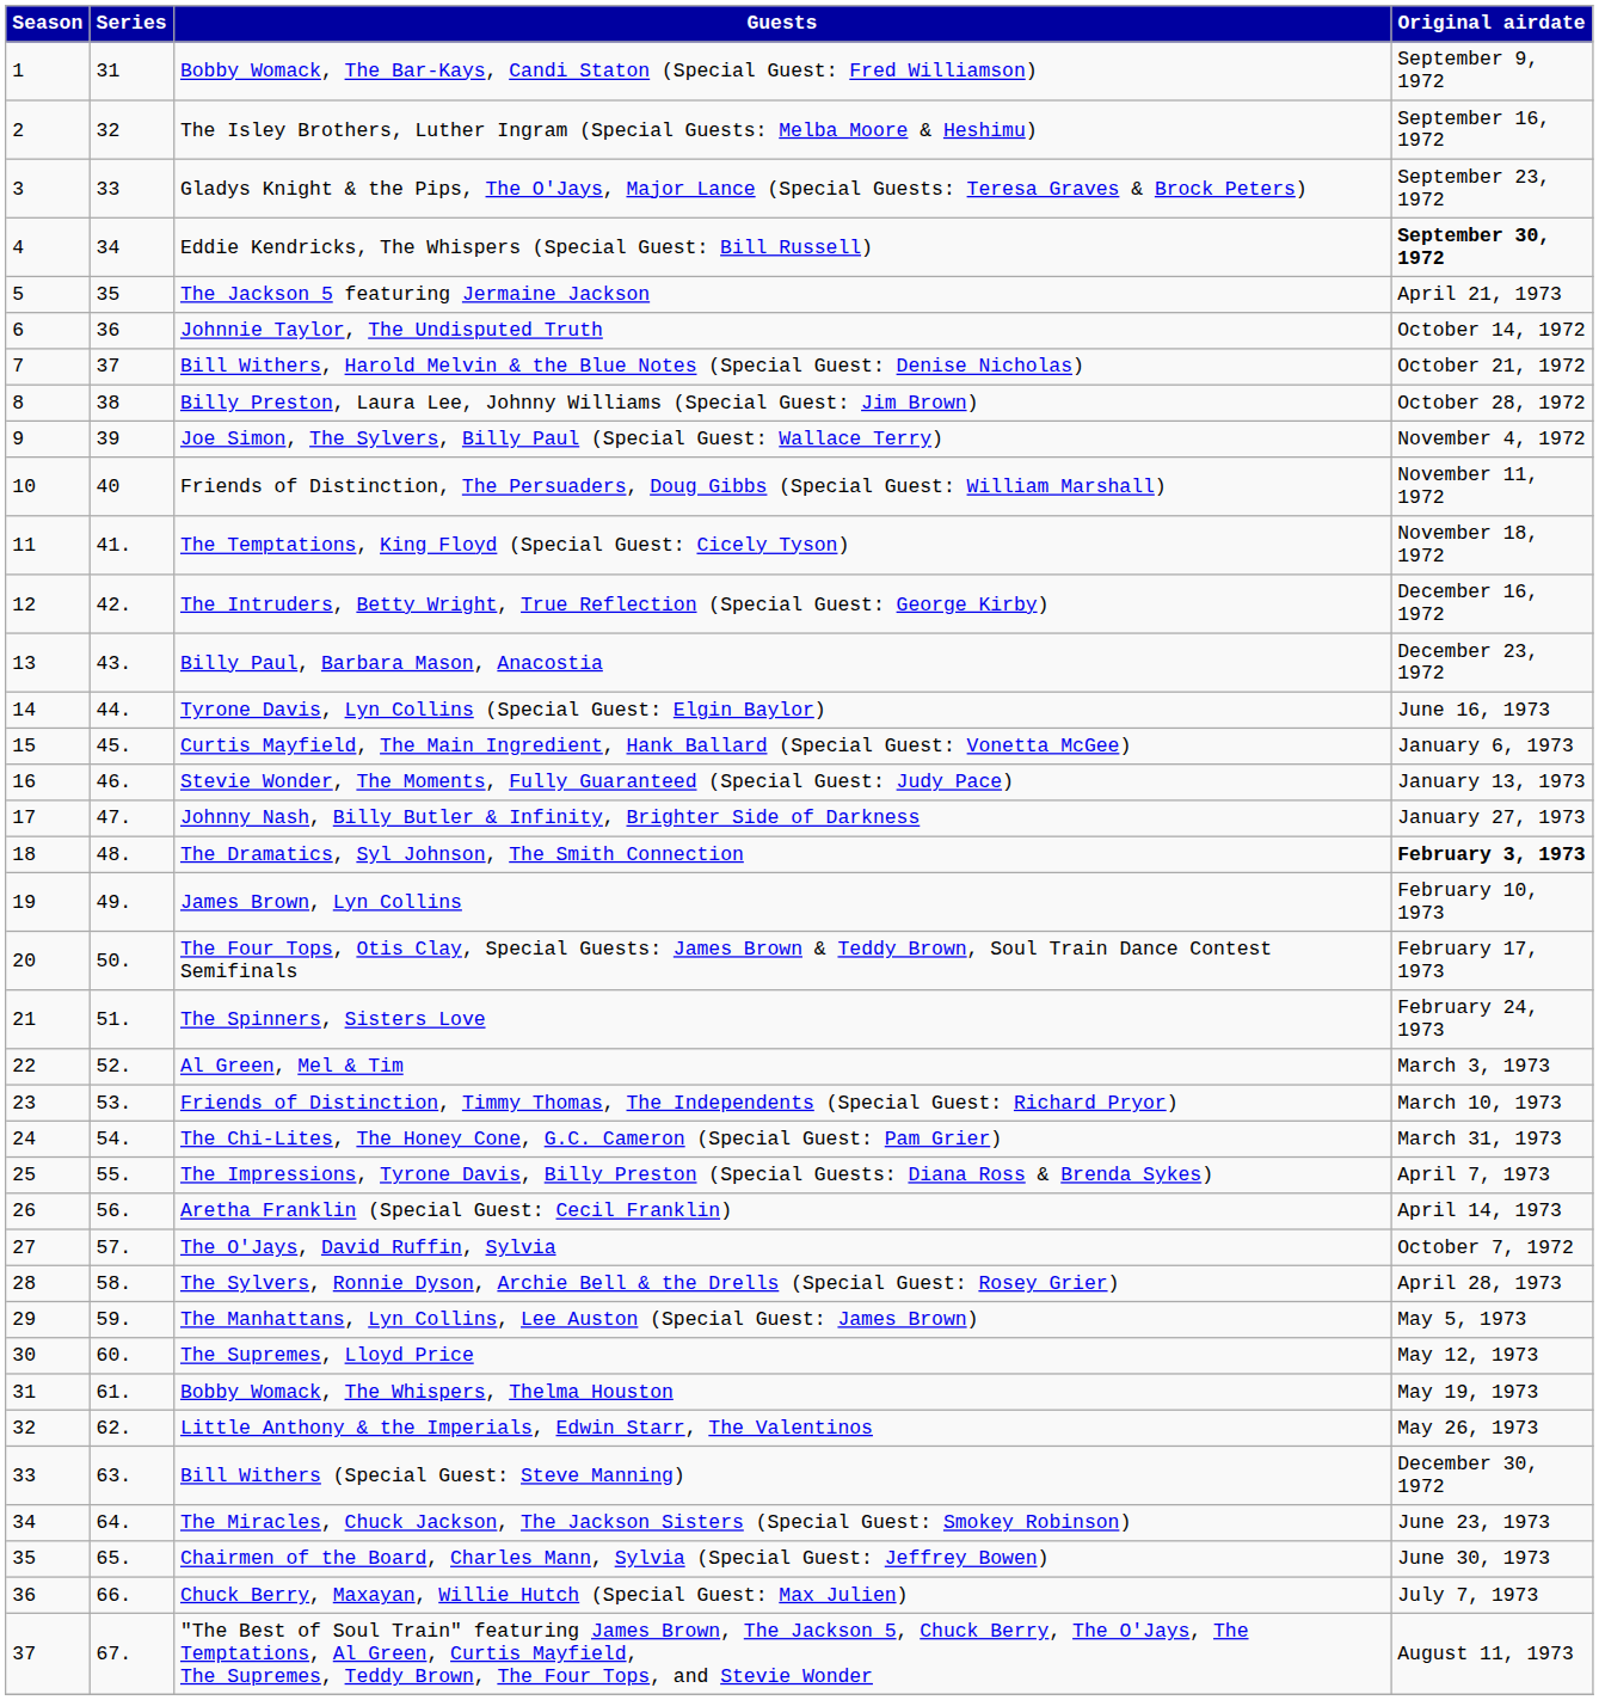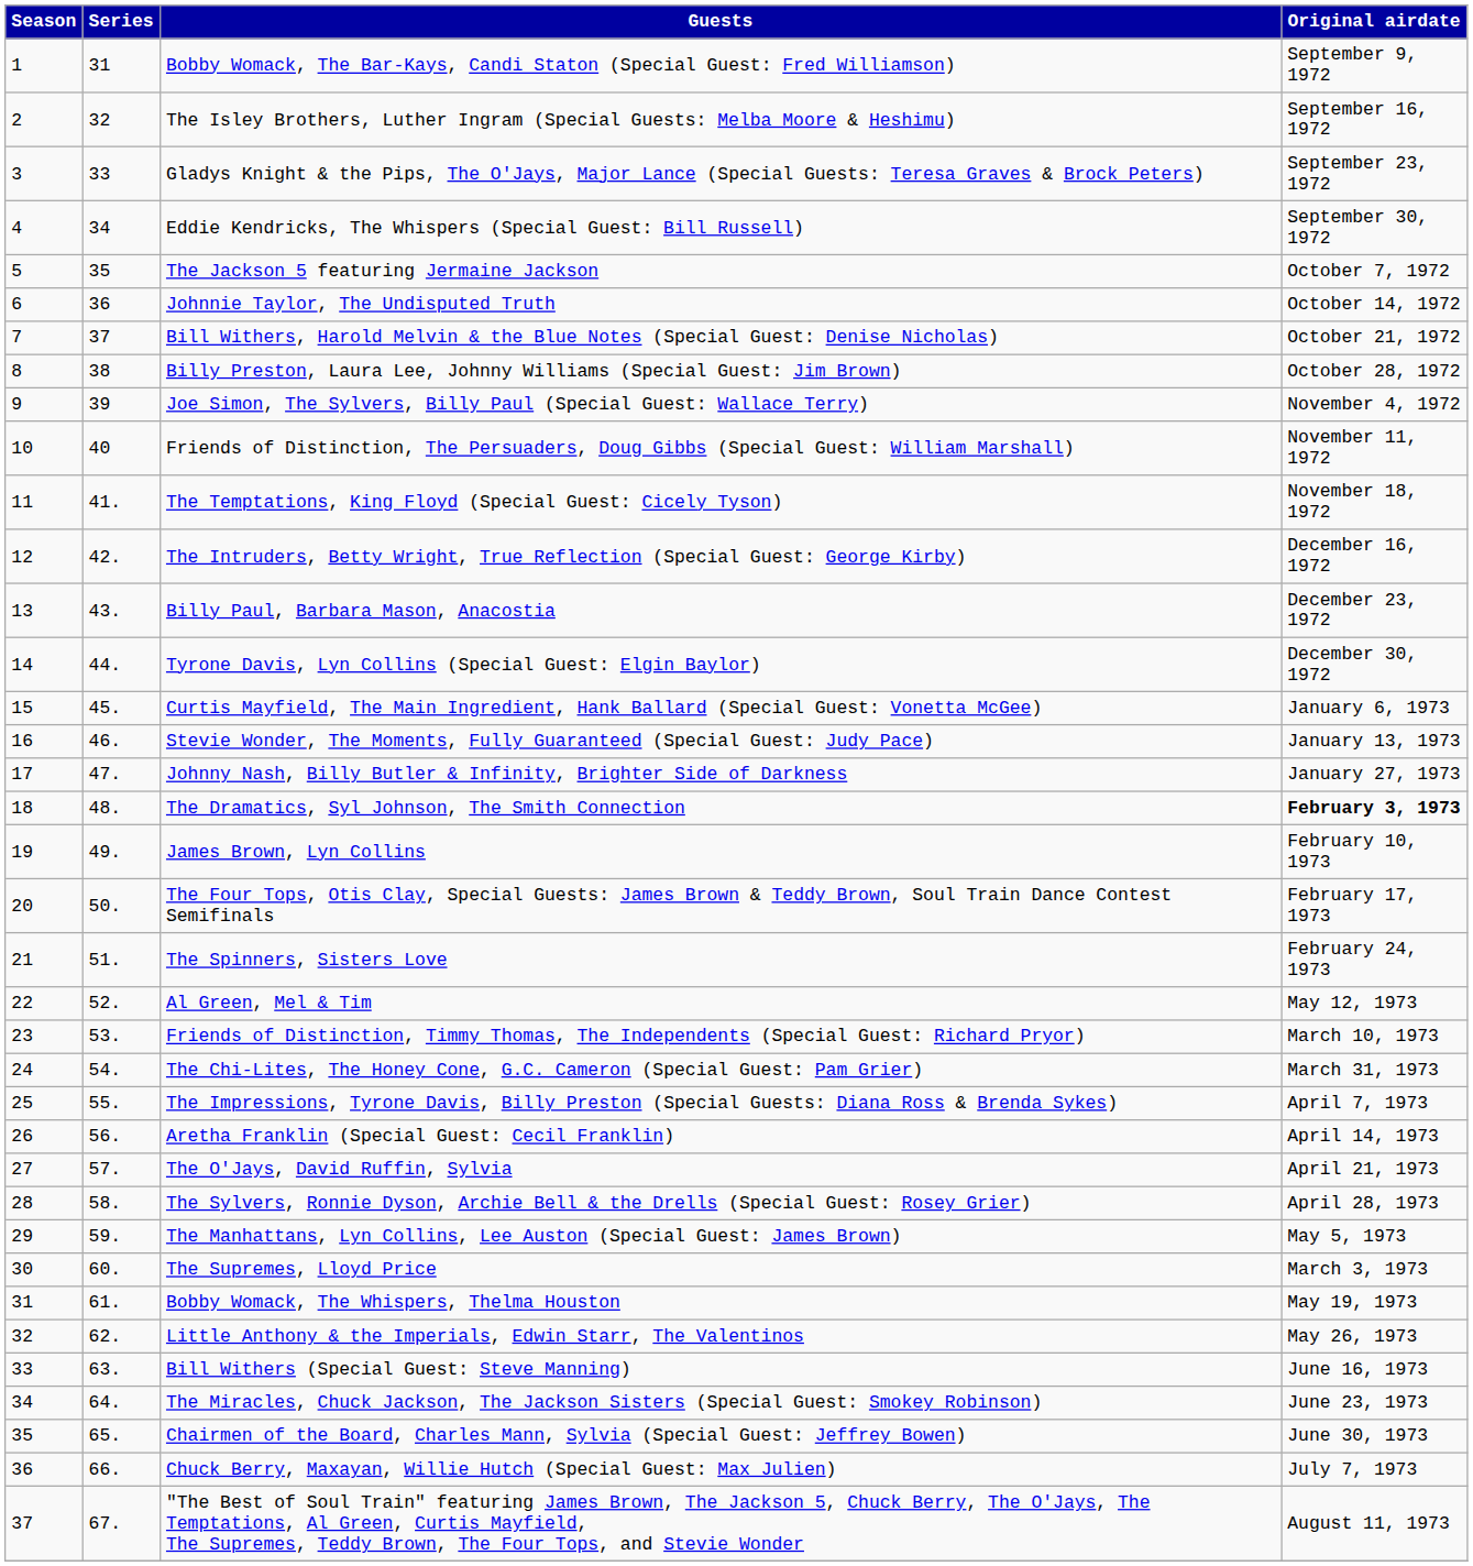Eddie Kendricks, The Whispers (Special Guest: Bill Russell) | Original airdate: bold -> normal
The Jackson 5 featuring Jermaine Jackson | Original airdate: April 21, 1973 -> October 7, 1972
Tyrone Davis, Lyn Collins (Special Guest: Elgin Baylor) | Original airdate: June 16, 1973 -> December 30, 1972
Al Green, Mel & Tim | Original airdate: March 3, 1973 -> May 12, 1973
The O'Jays, David Ruffin, Sylvia | Original airdate: October 7, 1972 -> April 21, 1973
The Supremes, Lloyd Price | Original airdate: May 12, 1973 -> March 3, 1973
Bill Withers (Special Guest: Steve Manning) | Original airdate: December 30, 1972 -> June 16, 1973
